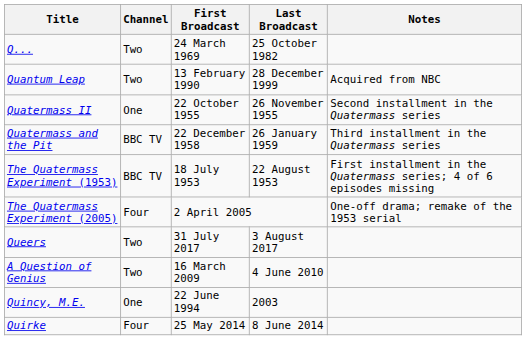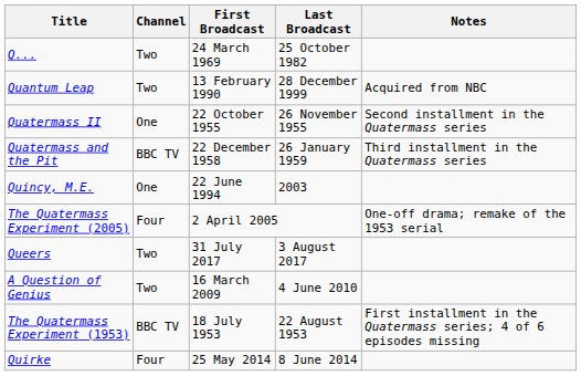rows swapped: The Quatermass Experiment (1953) <-> Quincy, M.E.
